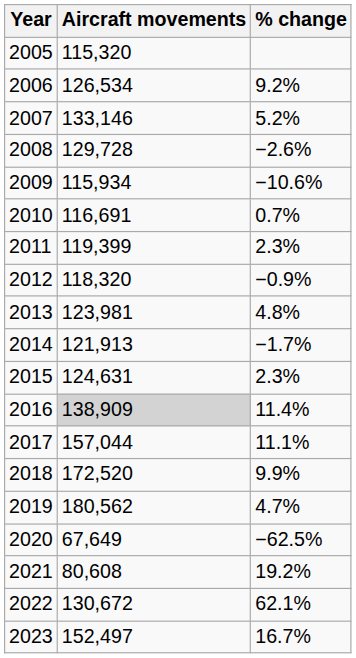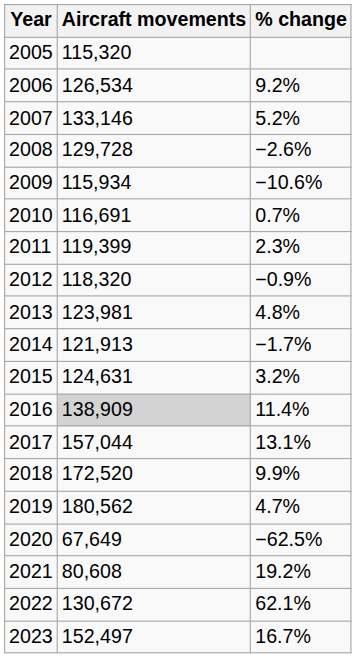2015 | % change: 2.3% -> 3.2%
2017 | % change: 11.1% -> 13.1%
